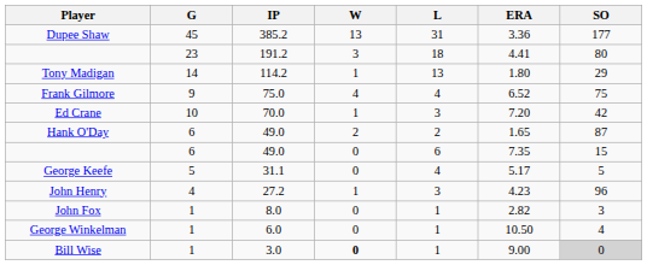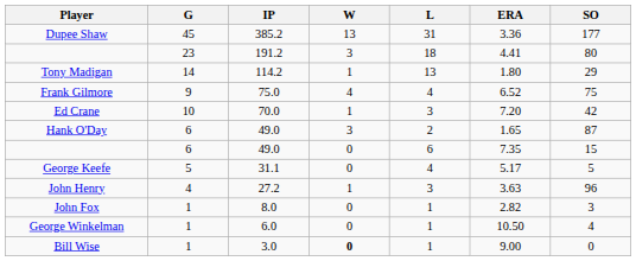Hank O'Day | W: 2 -> 3
John Henry | ERA: 4.23 -> 3.63
Bill Wise | SO: lightgrey background -> no background
